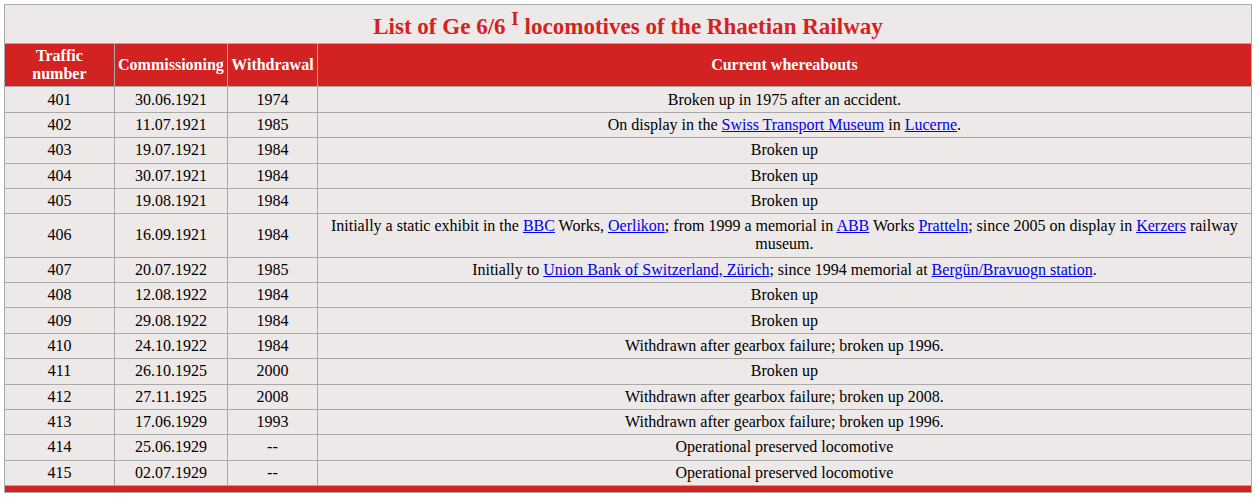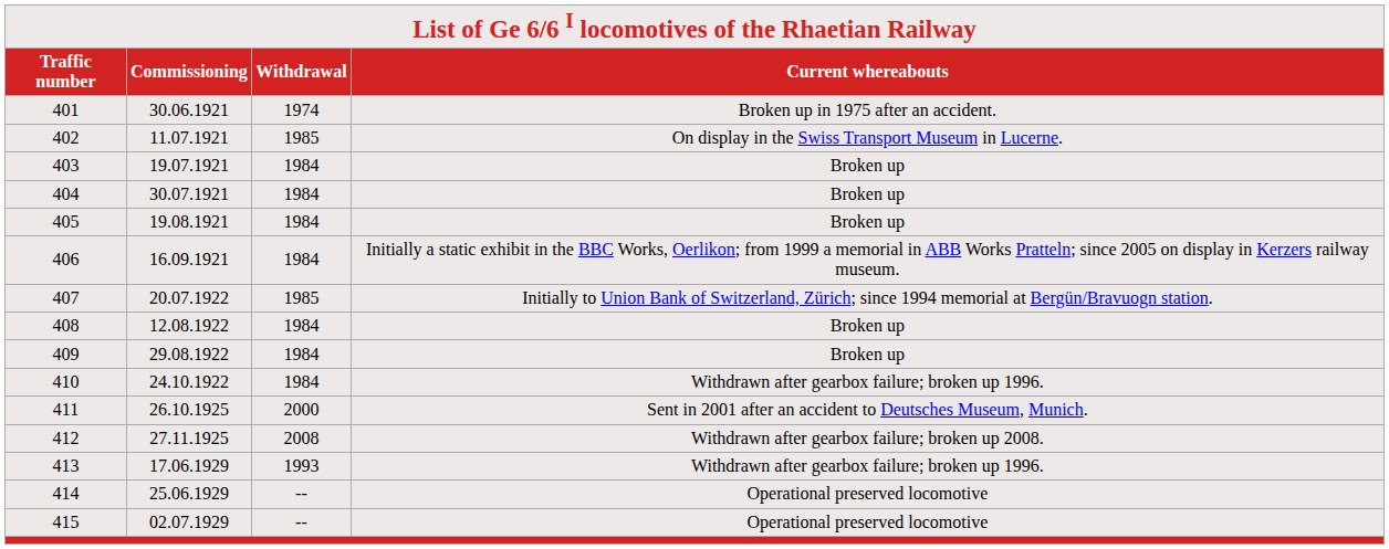411 | column 4: Broken up -> Sent in 2001 after an accident to Deutsches Museum, Munich.
